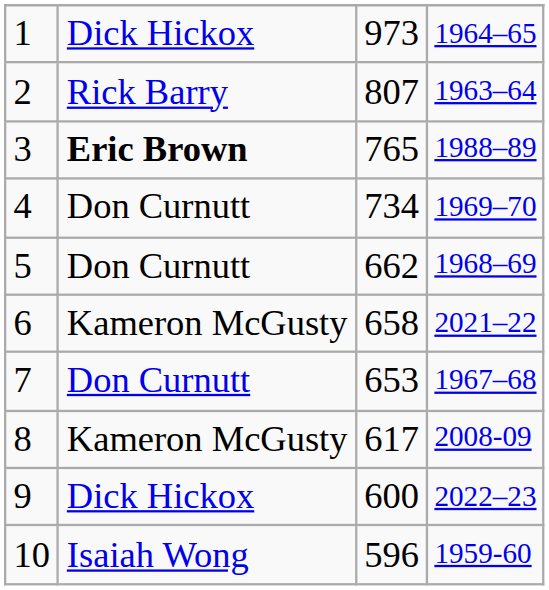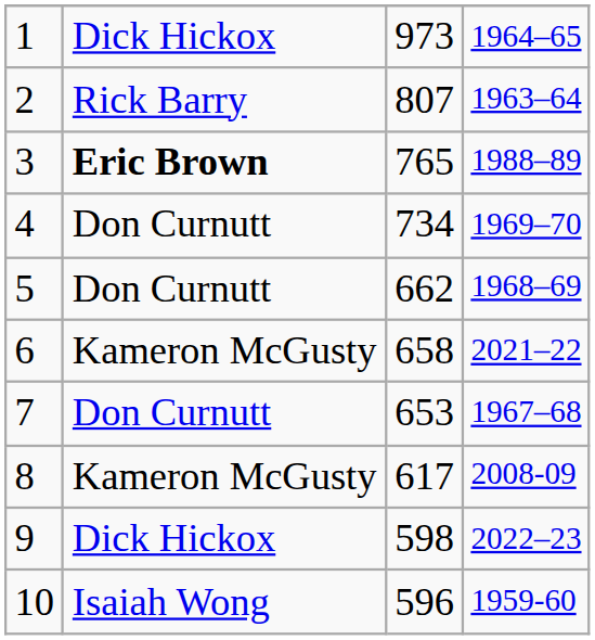9 | column 3: 600 -> 598
